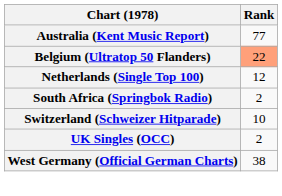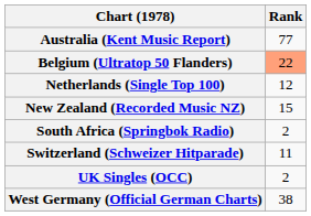+ row: New Zealand (Recorded Music NZ) | 15
Switzerland (Schweizer Hitparade) | Rank: 10 -> 11
